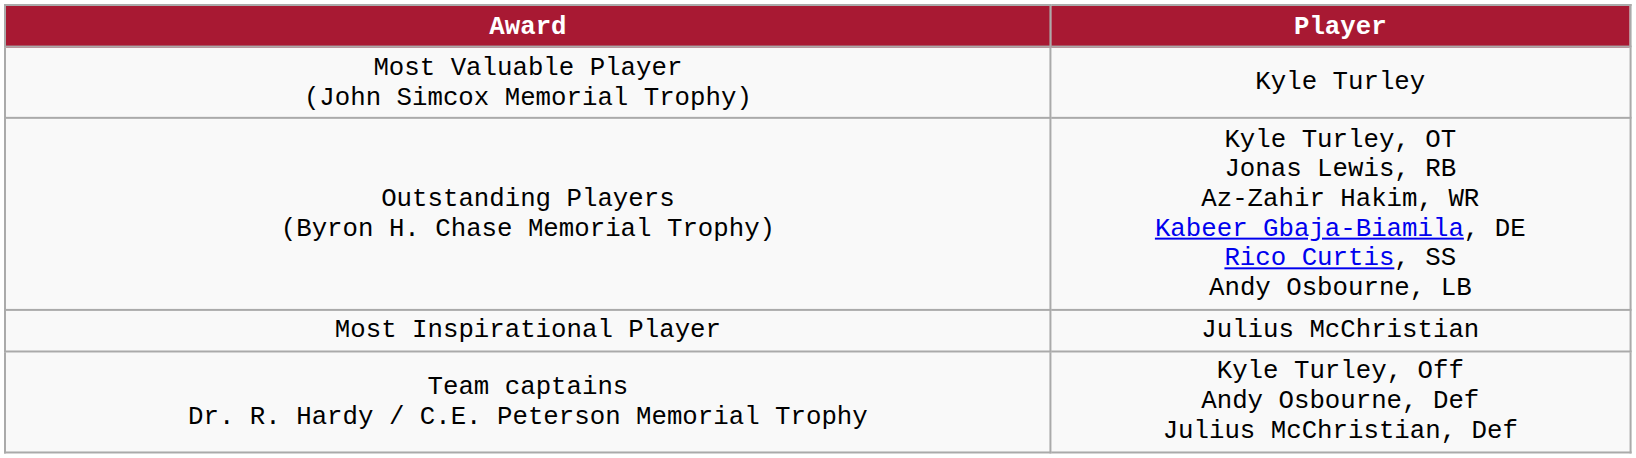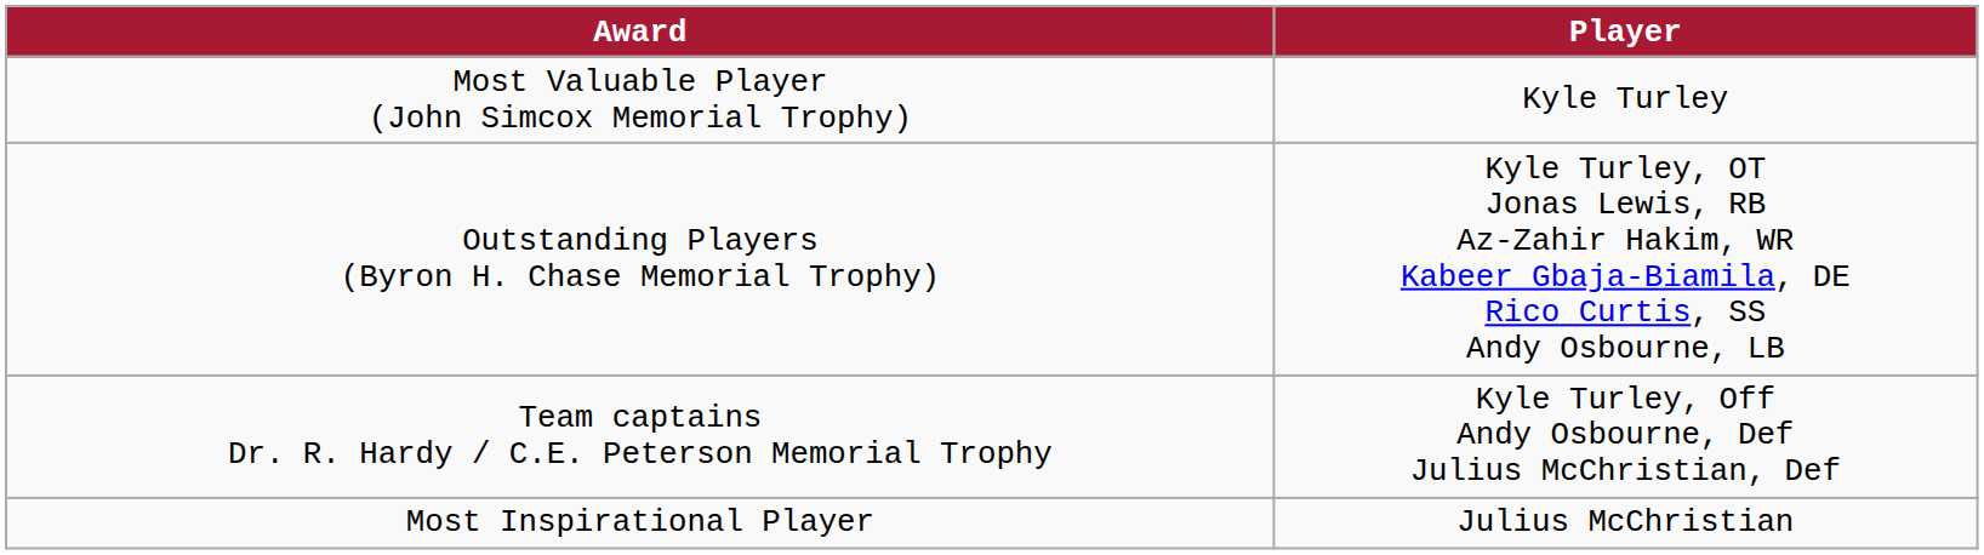rows swapped: Team captains Dr. R. Hardy / C.E. Peterson Memorial Trophy <-> Most Inspirational Player
